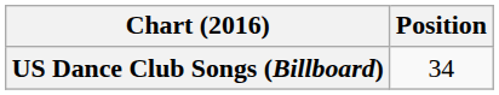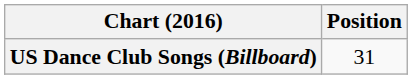US Dance Club Songs (Billboard) | Position: 34 -> 31
